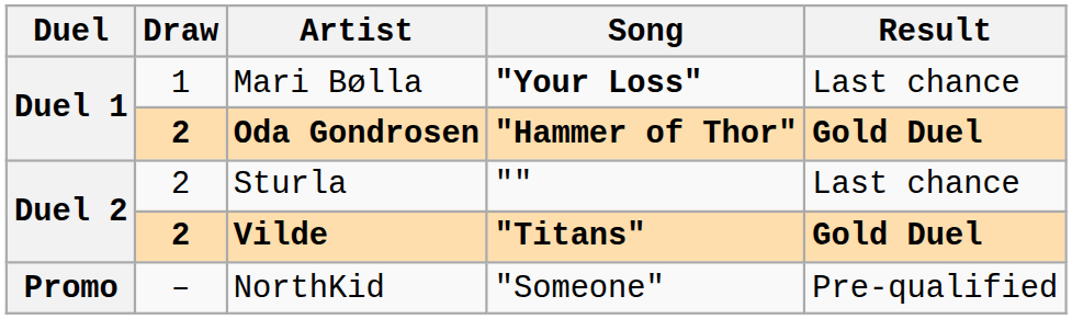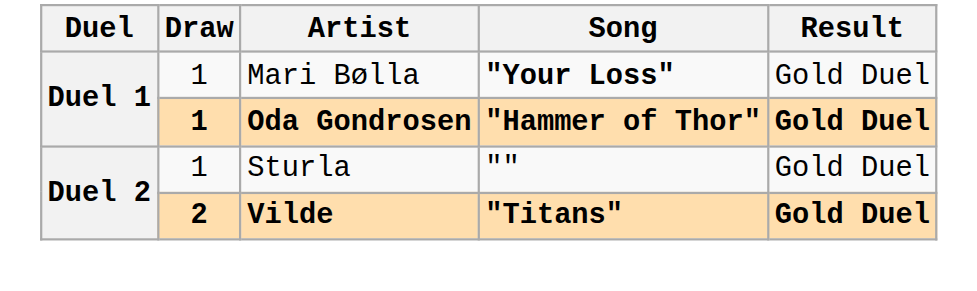Mari Bølla | Result: Last chance -> Gold Duel
Oda Gondrosen | Draw: 2 -> 1
Sturla | Draw: 2 -> 1
Sturla | Result: Last chance -> Gold Duel
- row: Promo | – | NorthKid | "Someone" | Pre-qualified
